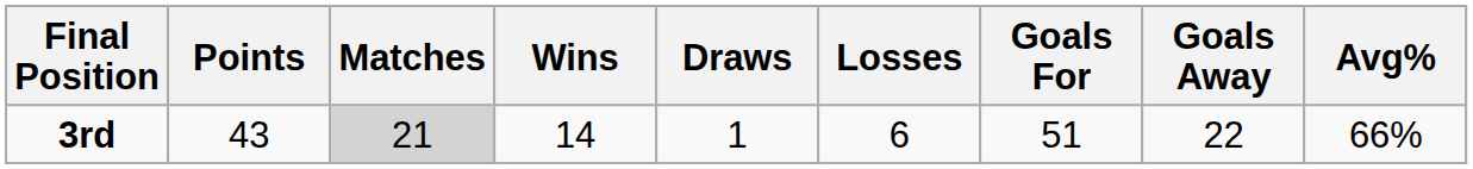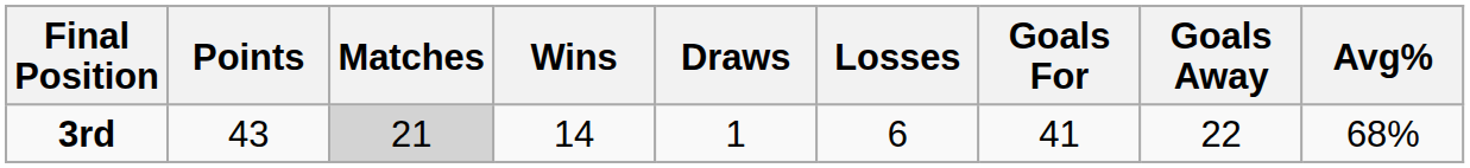3rd | Goals For: 51 -> 41
3rd | Avg%: 66% -> 68%
